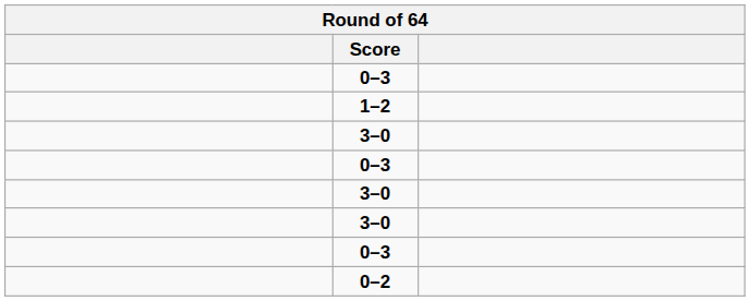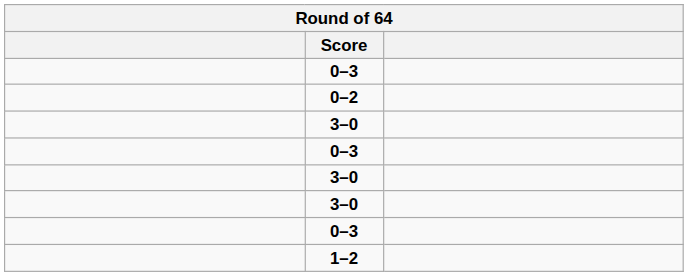rows swapped: 0–2 <-> 1–2
